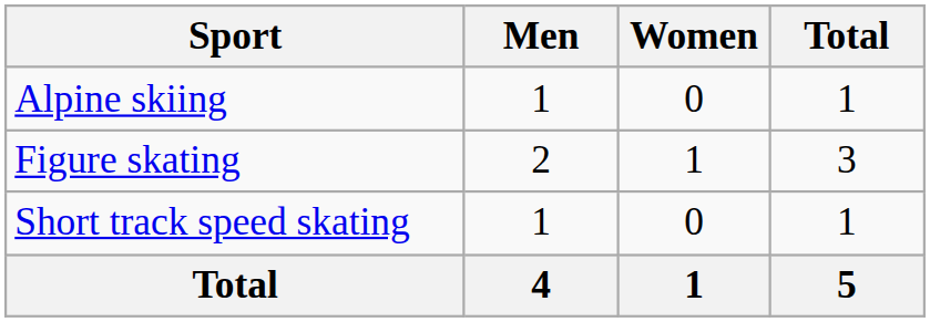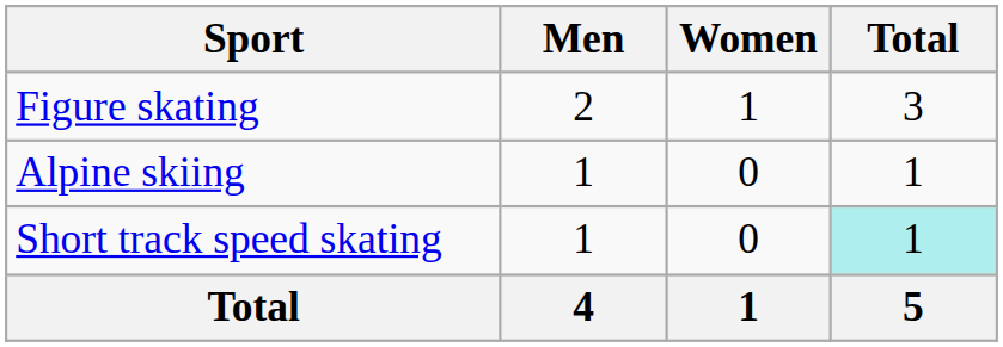rows swapped: Alpine skiing <-> Figure skating
Short track speed skating | Total: no background -> paleturquoise background
